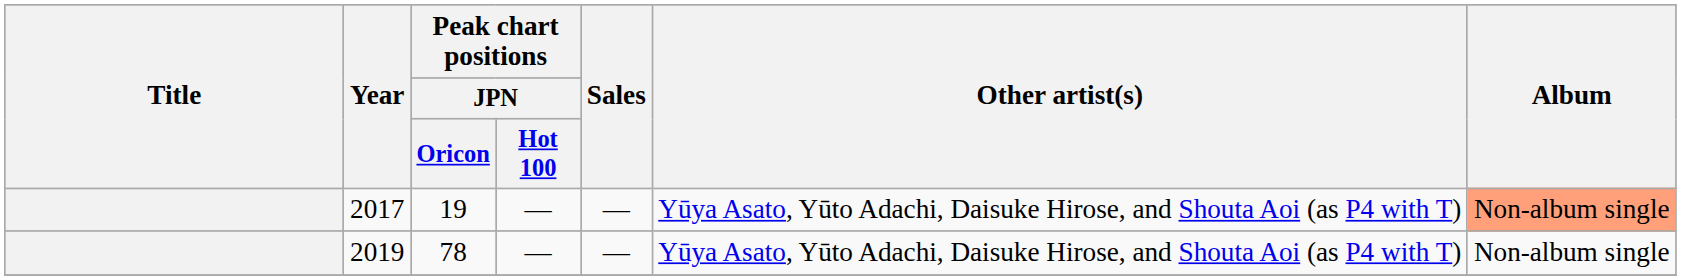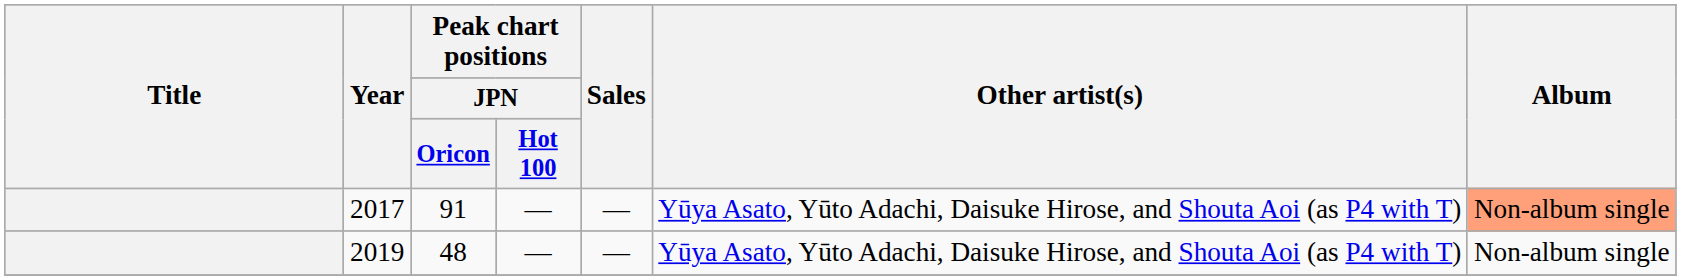2017 | Peak chart positions / JPN / Oricon: 19 -> 91
2019 | Peak chart positions / JPN / Oricon: 78 -> 48
